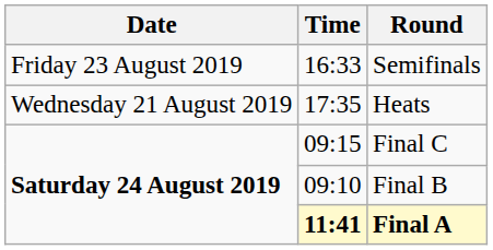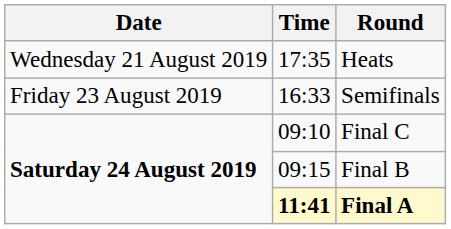rows swapped: Heats <-> Semifinals
Final C | Time: 09:15 -> 09:10
Final B | Time: 09:10 -> 09:15
